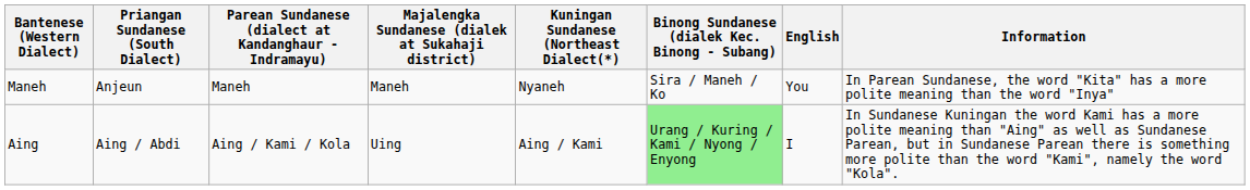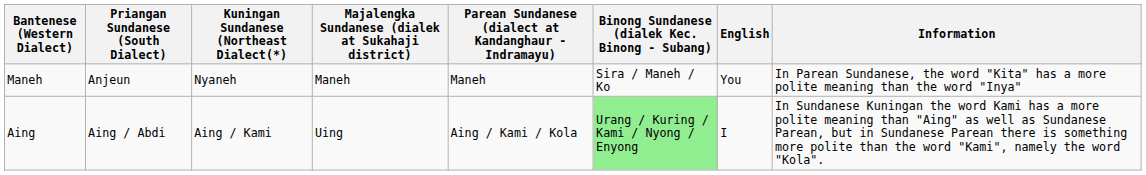columns swapped: Kuningan Sundanese (Northeast Dialect(*) <-> Parean Sundanese (dialect at Kandanghaur - Indramayu)
